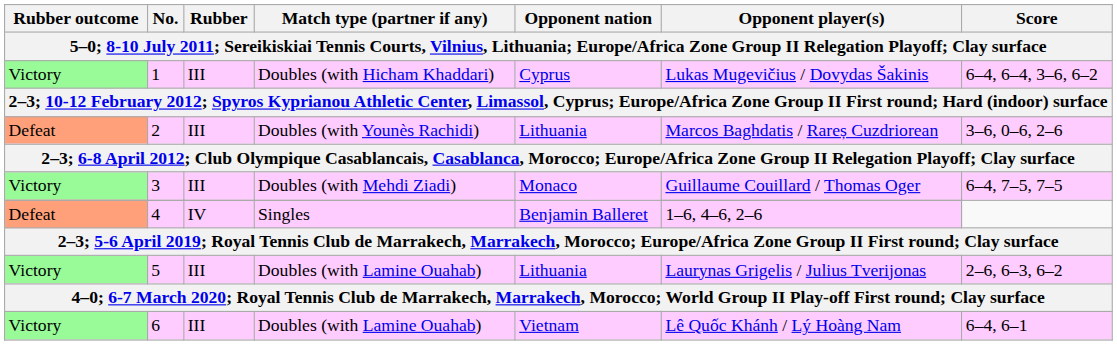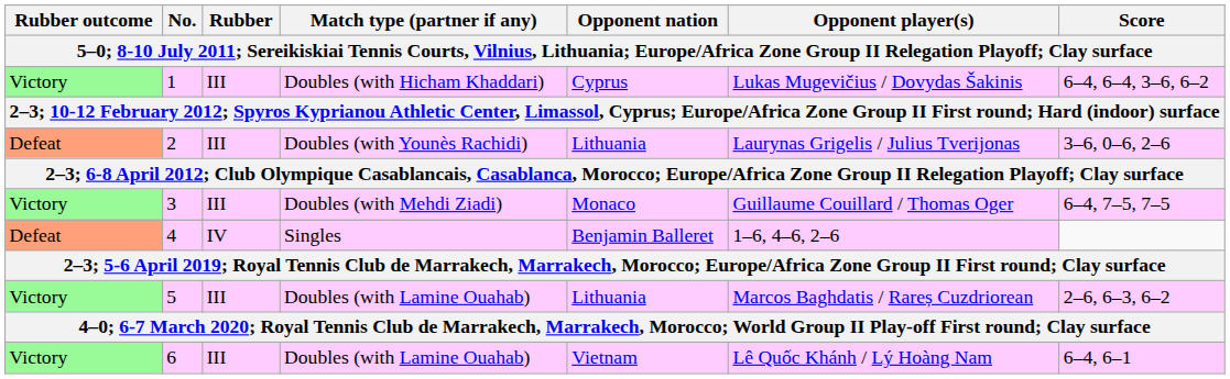2 | Opponent player(s): Marcos Baghdatis / Rareș Cuzdriorean -> Laurynas Grigelis / Julius Tverijonas
5 | Opponent player(s): Laurynas Grigelis / Julius Tverijonas -> Marcos Baghdatis / Rareș Cuzdriorean
